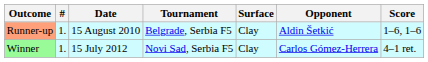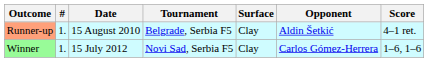Runner-up | Score: 1–6, 1–6 -> 4–1 ret.
Winner | Score: 4–1 ret. -> 1–6, 1–6
